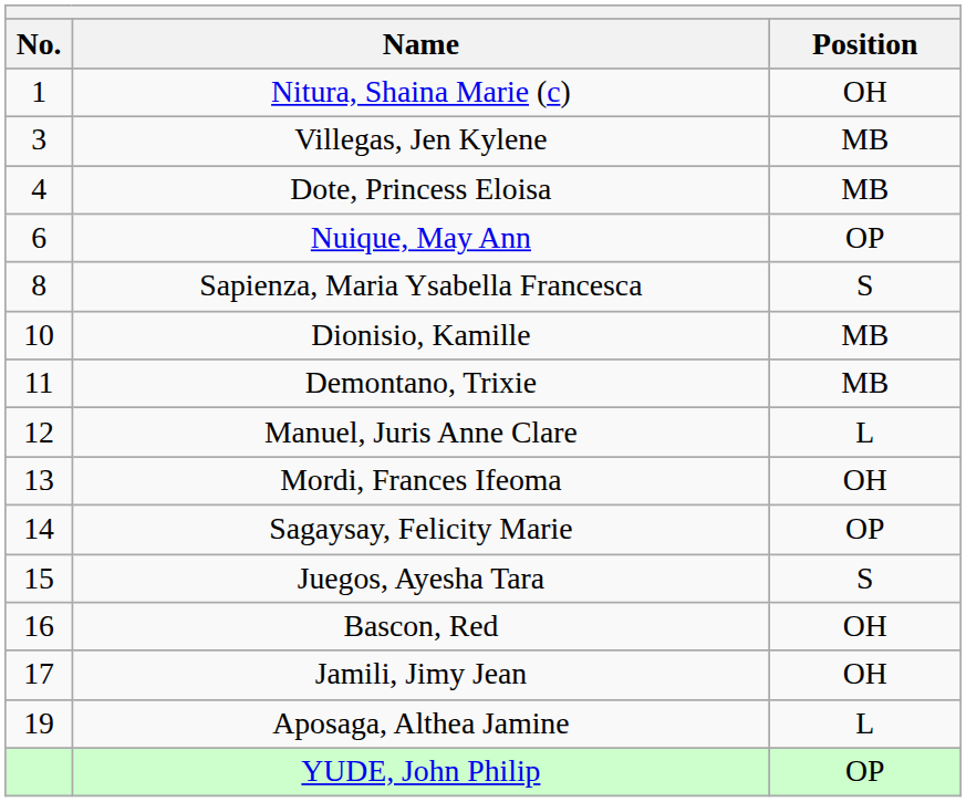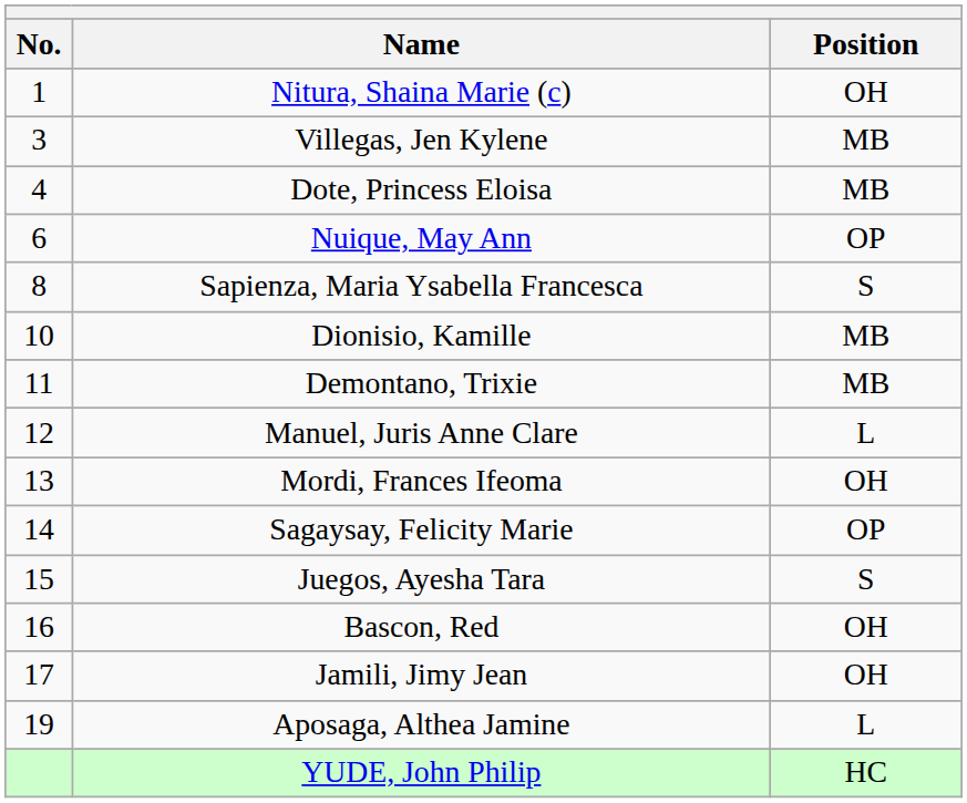YUDE, John Philip | Position: OP -> HC
